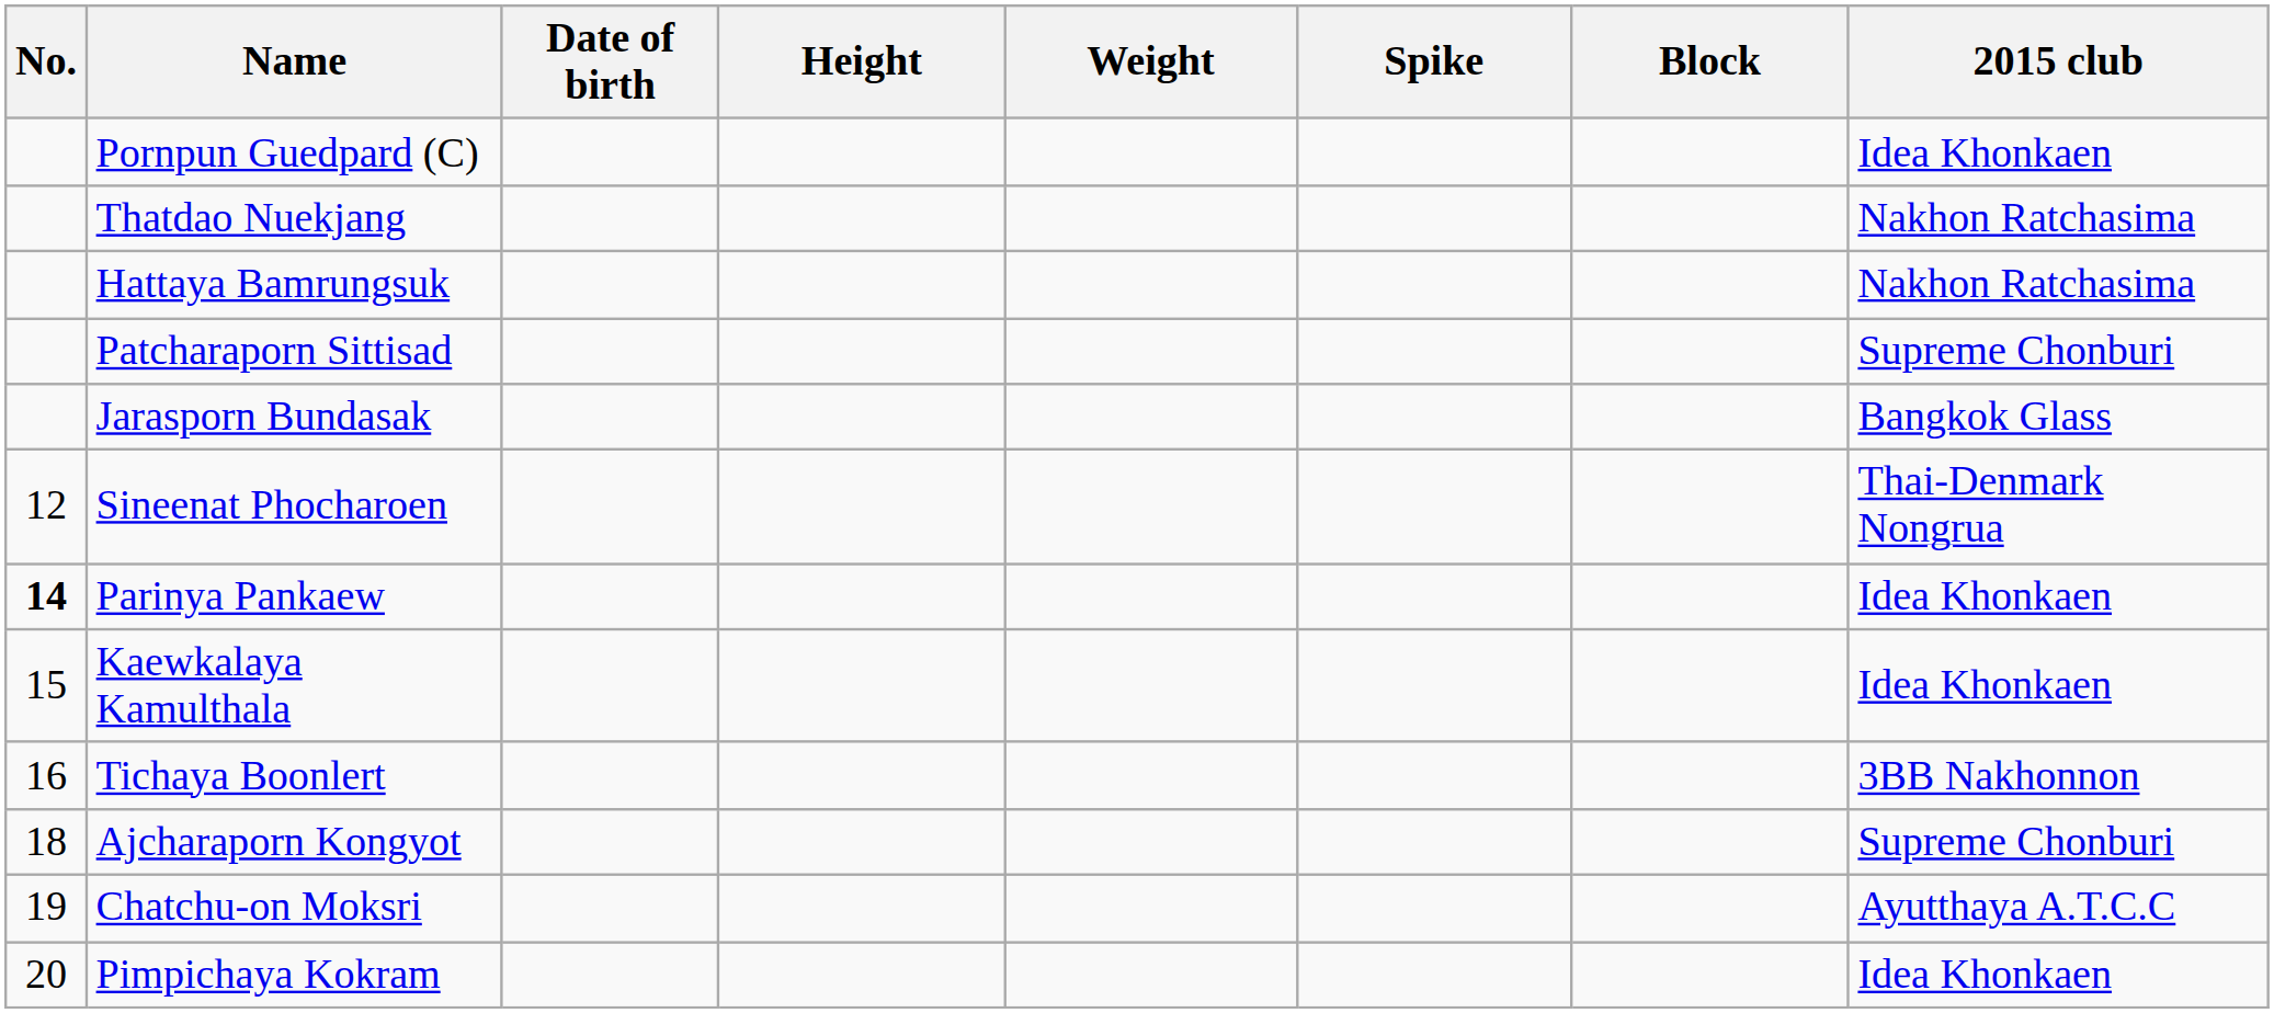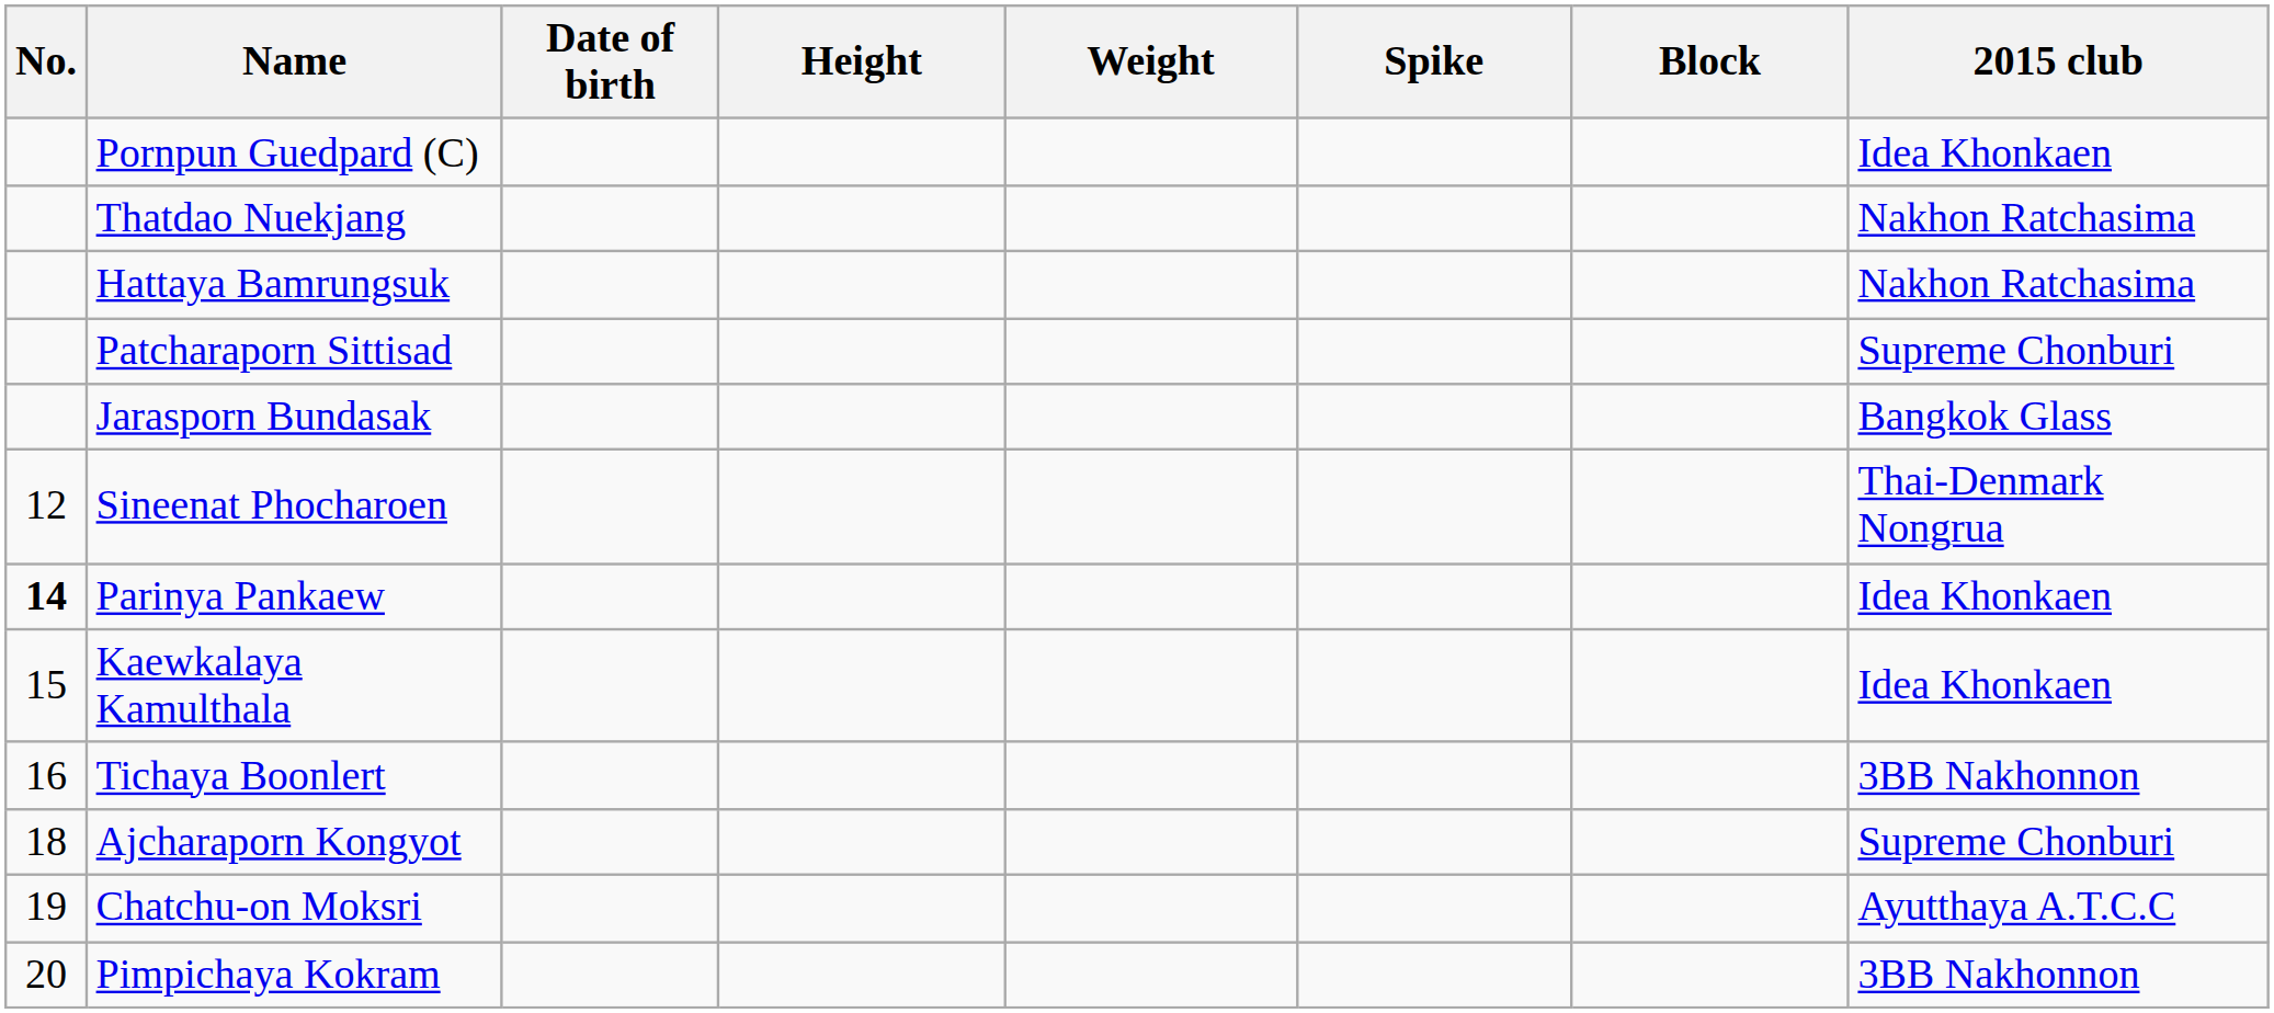Pimpichaya Kokram | 2015 club: Idea Khonkaen -> 3BB Nakhonnon
